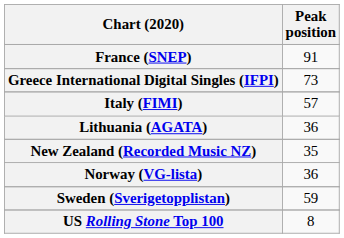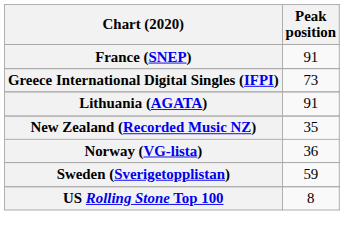- row: Italy (FIMI) | 57
Lithuania (AGATA) | Peak position: 36 -> 91
